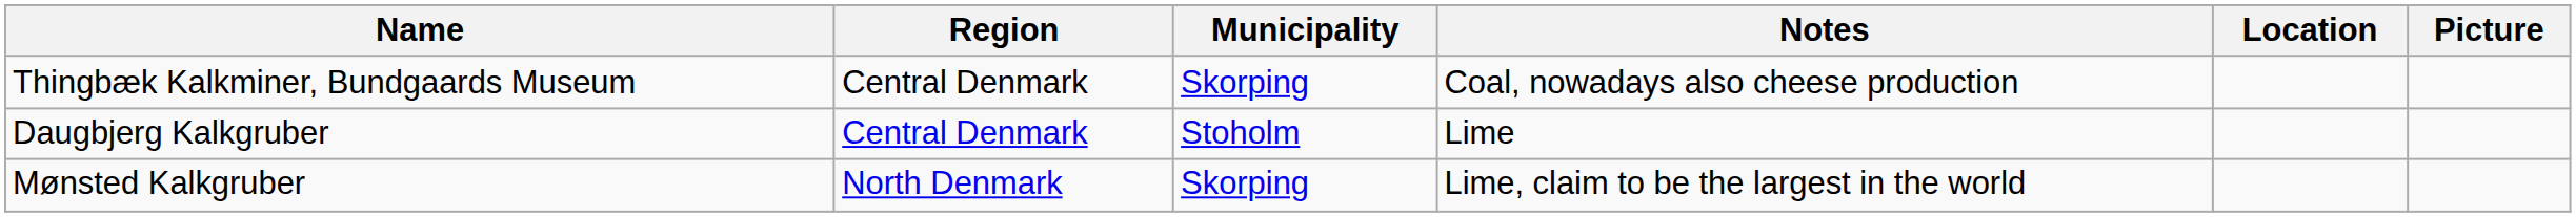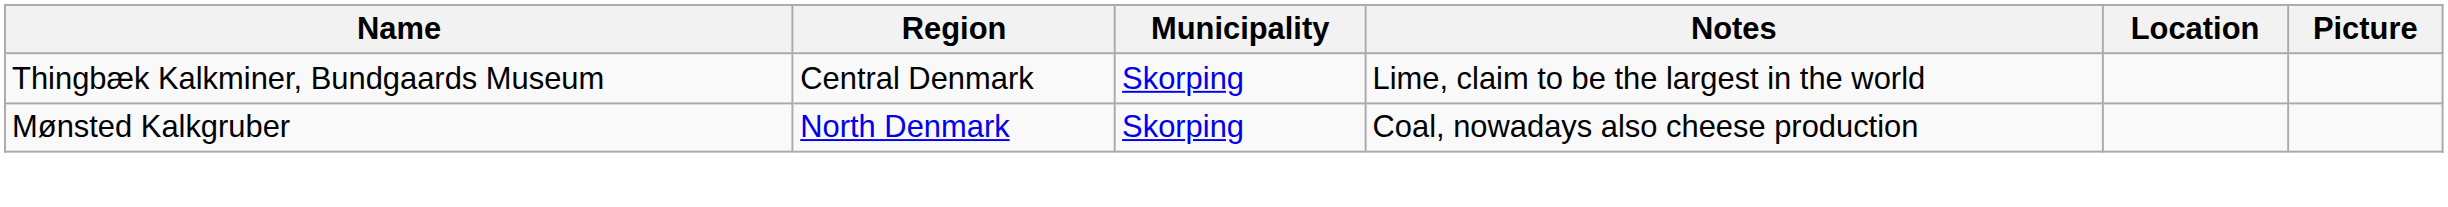Thingbæk Kalkminer, Bundgaards Museum | Notes: Coal, nowadays also cheese production -> Lime, claim to be the largest in the world
- row: Daugbjerg Kalkgruber | Central Denmark | Stoholm | Lime
Mønsted Kalkgruber | Notes: Lime, claim to be the largest in the world -> Coal, nowadays also cheese production
